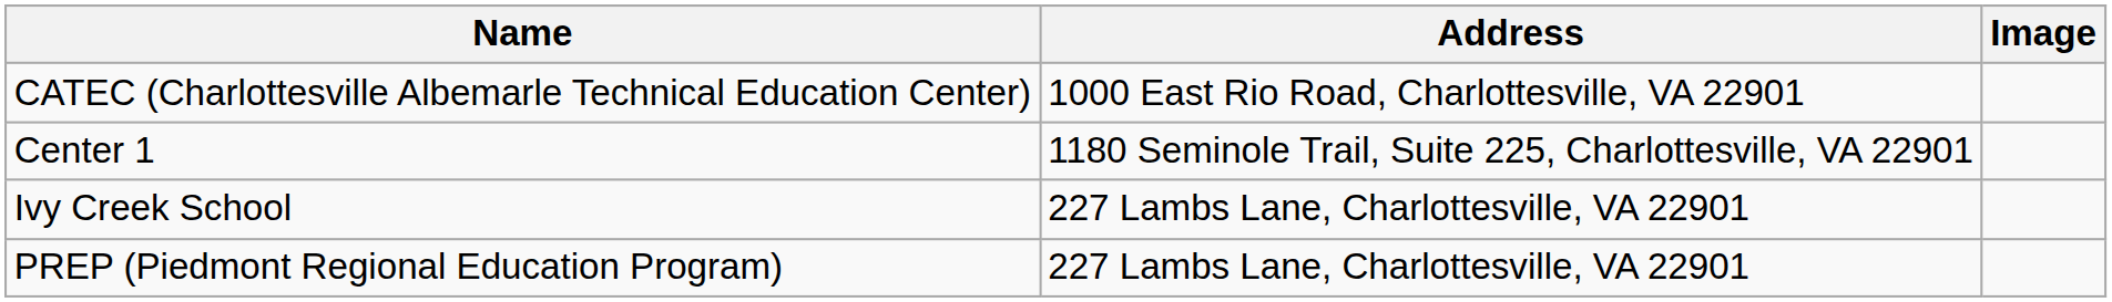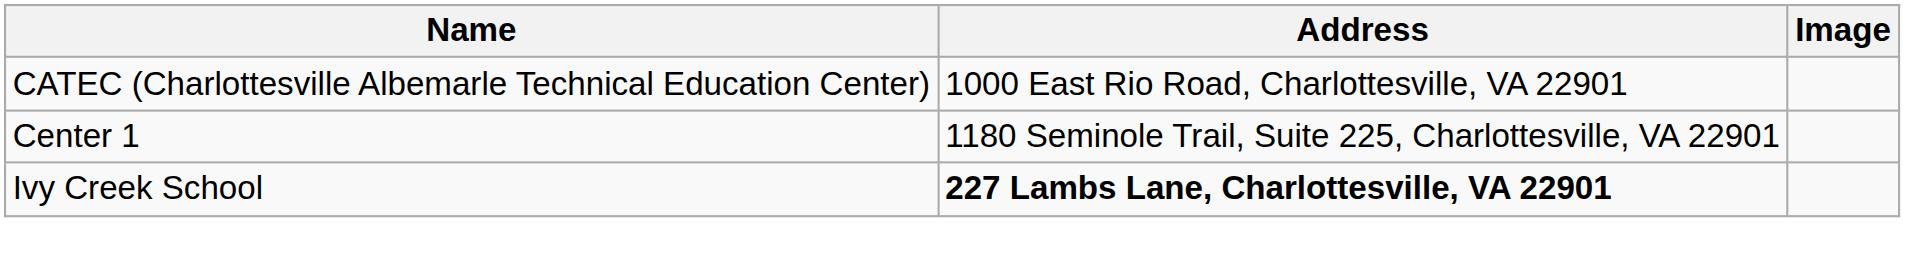Ivy Creek School | Address: normal -> bold
- row: PREP (Piedmont Regional Education Program) | 227 Lambs Lane, Charlottesville, VA 22901
